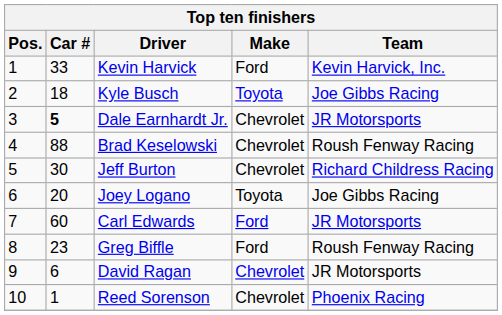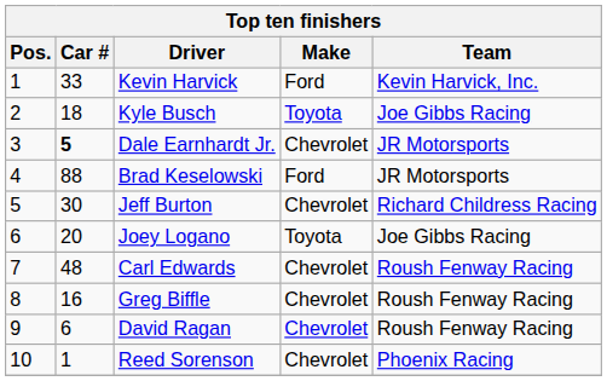Brad Keselowski | Make: Chevrolet -> Ford
Brad Keselowski | Team: Roush Fenway Racing -> JR Motorsports
Carl Edwards | Car #: 60 -> 48
Carl Edwards | Make: Ford -> Chevrolet
Carl Edwards | Team: JR Motorsports -> Roush Fenway Racing
Greg Biffle | Car #: 23 -> 16
Greg Biffle | Make: Ford -> Chevrolet
David Ragan | Team: JR Motorsports -> Roush Fenway Racing
